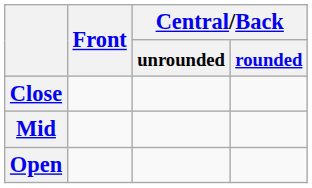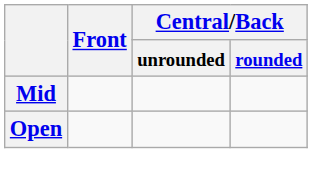- row: Close
